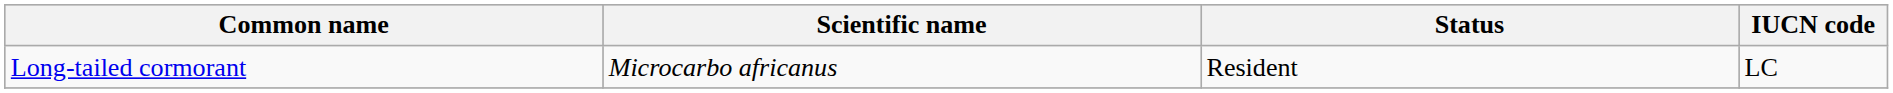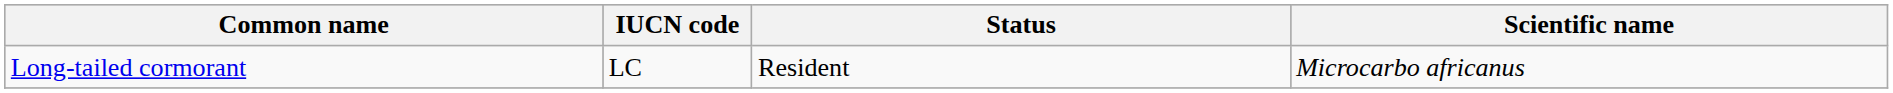columns swapped: Scientific name <-> IUCN code
